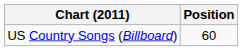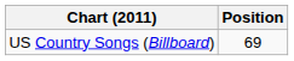US Country Songs (Billboard) | Position: 60 -> 69
